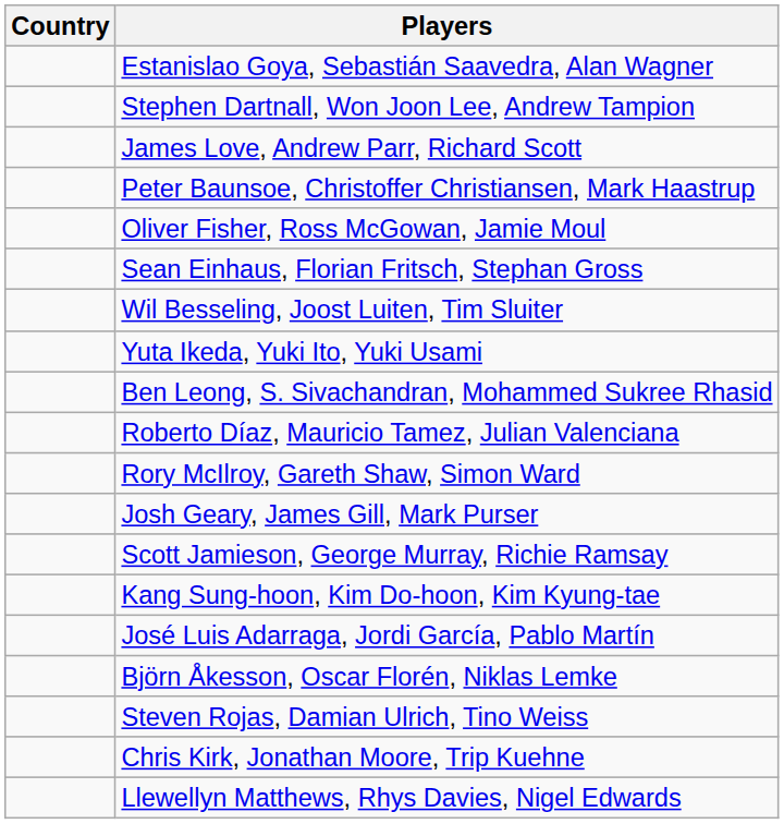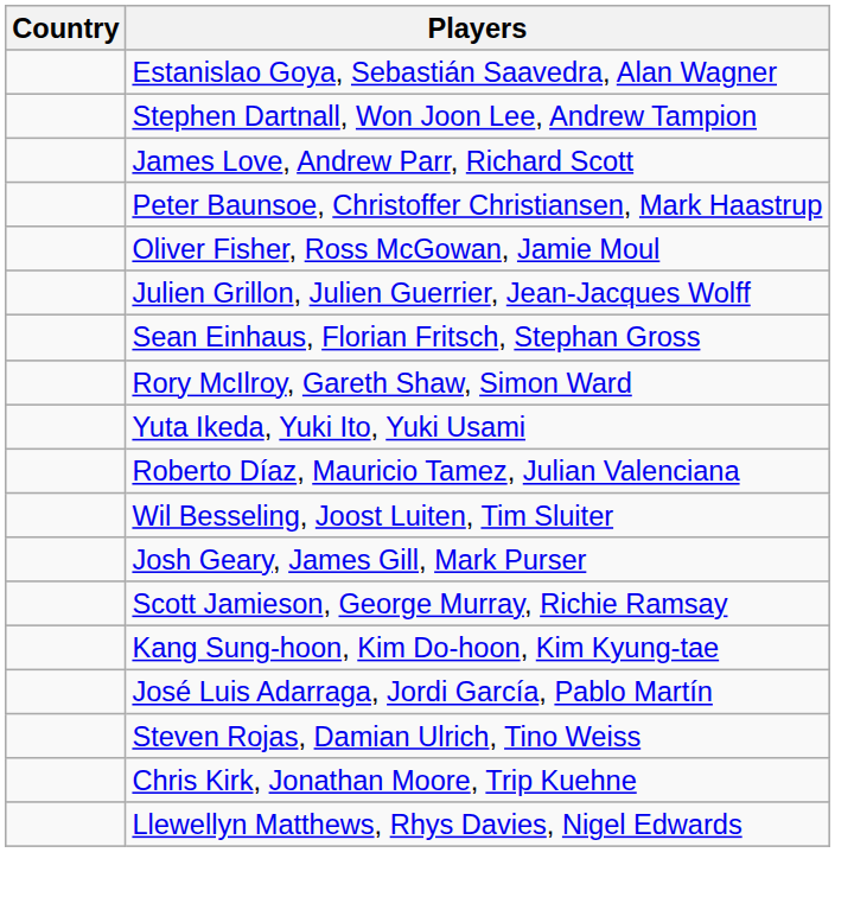+ row: Julien Grillon, Julien Guerrier, Jean-Jacques Wolff
rows swapped: Rory McIlroy, Gareth Shaw, Simon Ward <-> Wil Besseling, Joost Luiten, Tim Sluiter
- row: Ben Leong, S. Sivachandran, Mohammed Sukree Rhasid
- row: Björn Åkesson, Oscar Florén, Niklas Lemke
